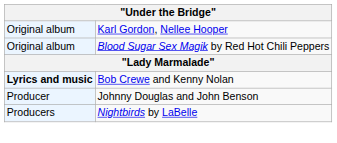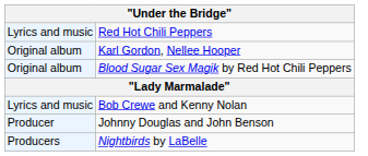+ row: Lyrics and music | Red Hot Chili Peppers
Bob Crewe and Kenny Nolan | column 1: bold -> normal
